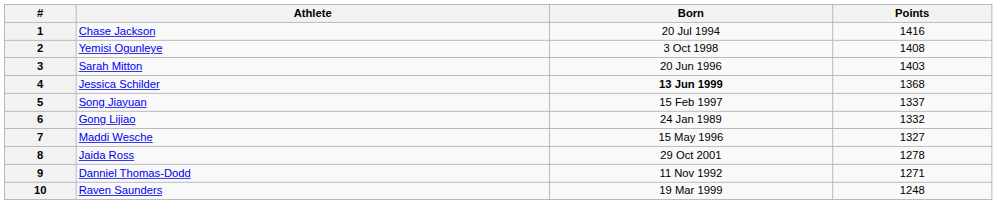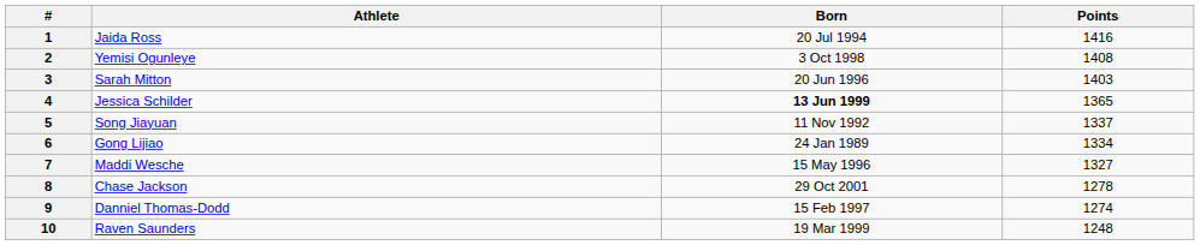1 | Athlete: Chase Jackson -> Jaida Ross
4 | Points: 1368 -> 1365
5 | Born: 15 Feb 1997 -> 11 Nov 1992
6 | Points: 1332 -> 1334
8 | Athlete: Jaida Ross -> Chase Jackson
9 | Born: 11 Nov 1992 -> 15 Feb 1997
9 | Points: 1271 -> 1274
